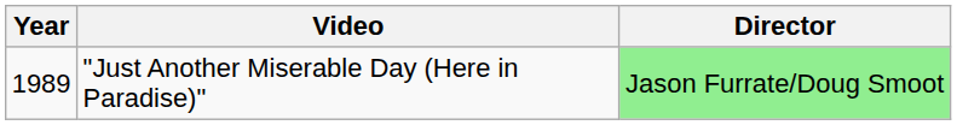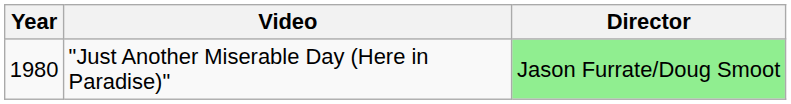"Just Another Miserable Day (Here in Paradise)" | Year: 1989 -> 1980
